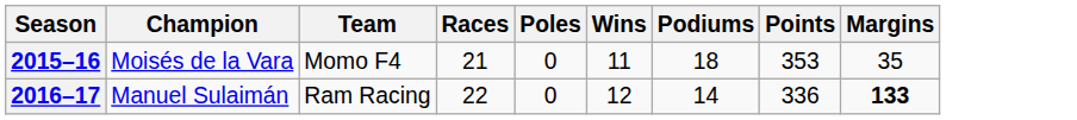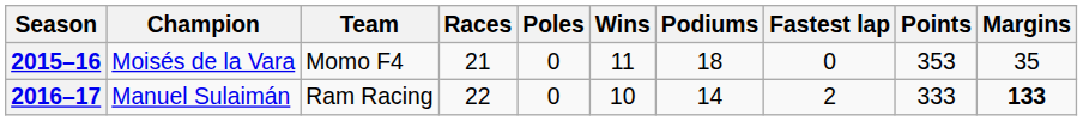+ column: Fastest lap | 0 | 2
2016–17 | Wins: 12 -> 10
2016–17 | Points: 336 -> 333
